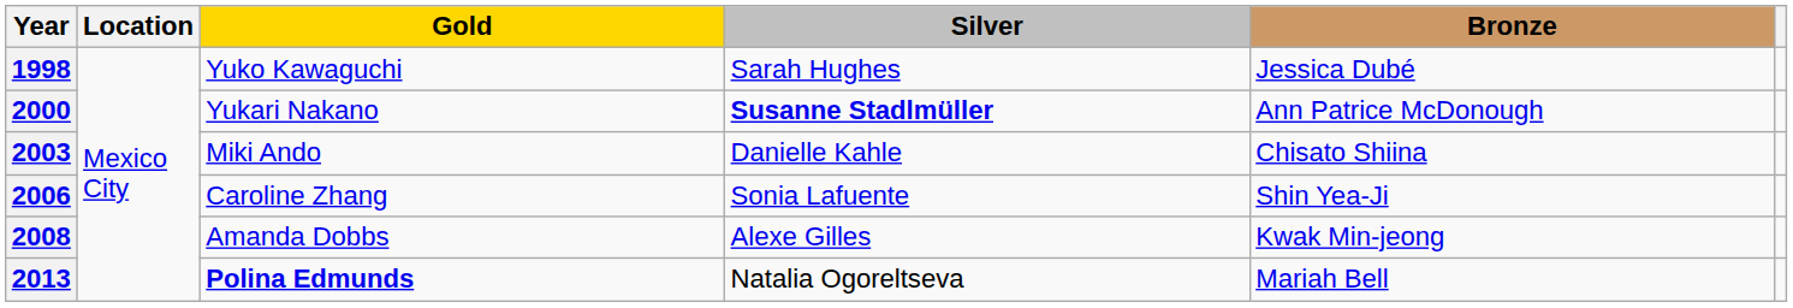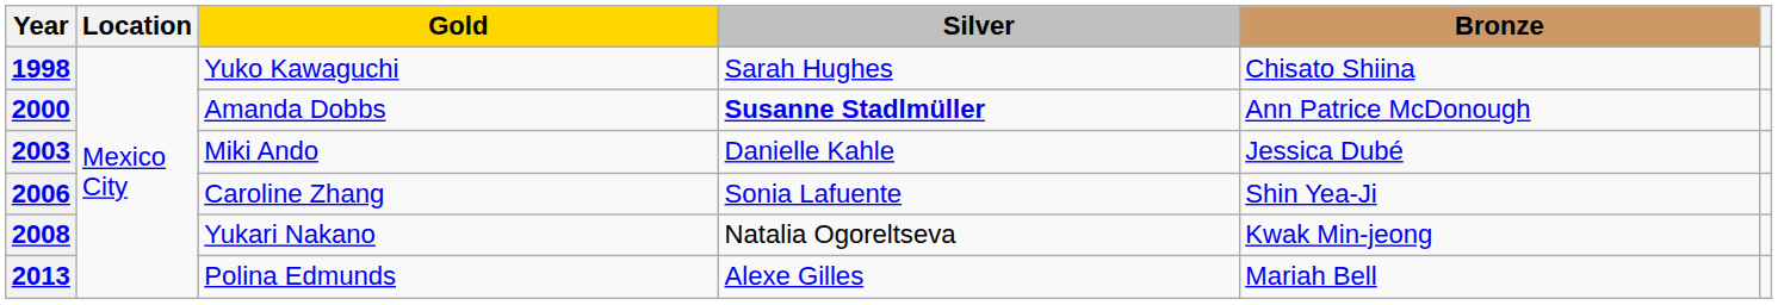1998 | Bronze: Jessica Dubé -> Chisato Shiina
2000 | Gold: Yukari Nakano -> Amanda Dobbs
2003 | Bronze: Chisato Shiina -> Jessica Dubé
2008 | Gold: Amanda Dobbs -> Yukari Nakano
2008 | Silver: Alexe Gilles -> Natalia Ogoreltseva
2013 | Gold: bold -> normal
2013 | Silver: Natalia Ogoreltseva -> Alexe Gilles
